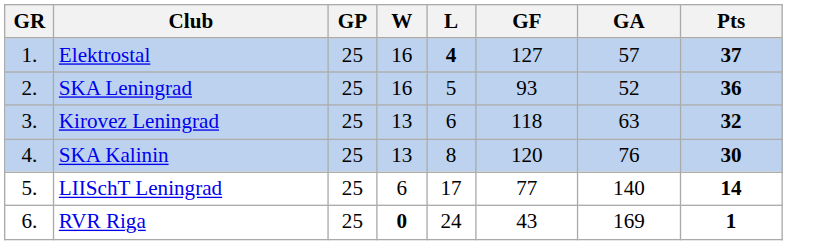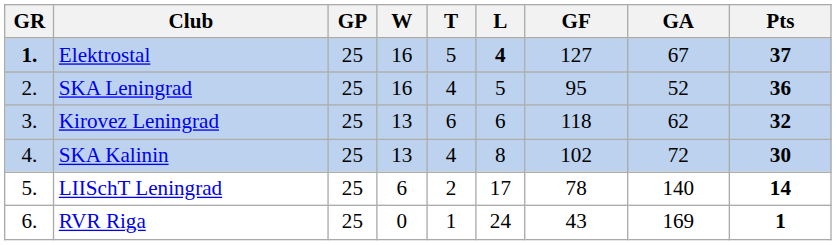+ column: T | 5 | 4 | 6 | 4 | 2 | 1
Elektrostal | GR: normal -> bold
Elektrostal | GA: 57 -> 67
SKA Leningrad | GF: 93 -> 95
Kirovez Leningrad | GA: 63 -> 62
SKA Kalinin | GF: 120 -> 102
SKA Kalinin | GA: 76 -> 72
LIISchT Leningrad | GF: 77 -> 78
RVR Riga | W: bold -> normal
